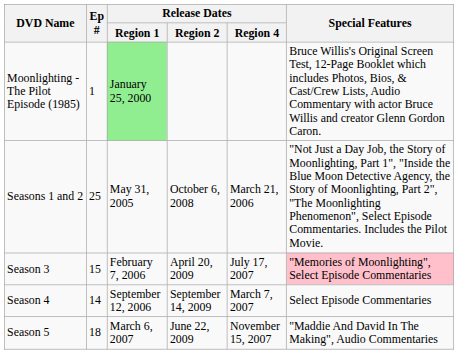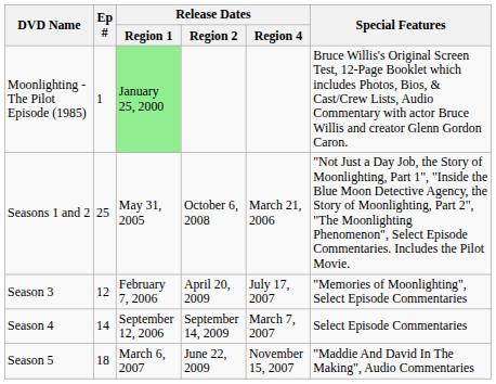Season 3 | Ep #: 15 -> 12
Season 3 | Special Features: pink background -> no background
